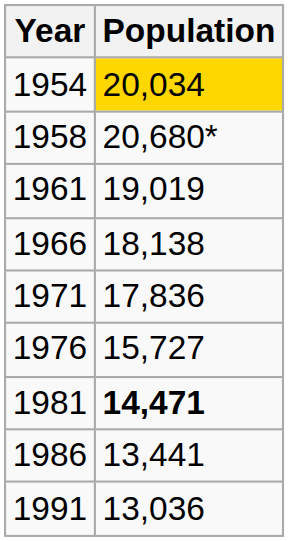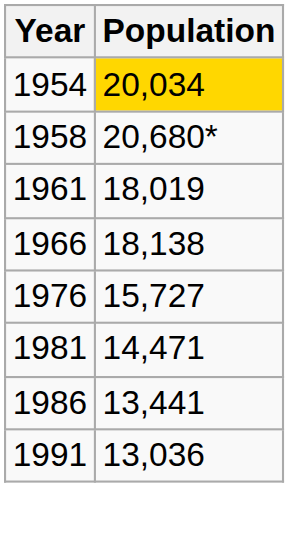1961 | Population: 19,019 -> 18,019
- row: 1971 | 17,836
1981 | Population: bold -> normal
